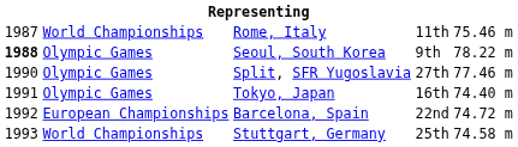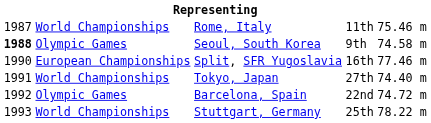Seoul, South Korea | column 5: 78.22 m -> 74.58 m
Split, SFR Yugoslavia | column 2: Olympic Games -> European Championships
Split, SFR Yugoslavia | column 4: 27th -> 16th
Tokyo, Japan | column 2: Olympic Games -> World Championships
Tokyo, Japan | column 4: 16th -> 27th
Barcelona, Spain | column 2: European Championships -> Olympic Games
Stuttgart, Germany | column 5: 74.58 m -> 78.22 m
